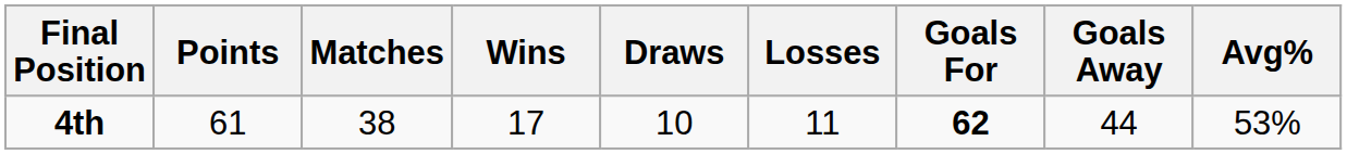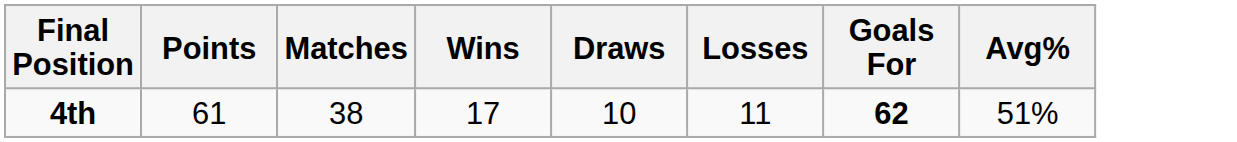- column: Goals Away | 44
4th | Avg%: 53% -> 51%
